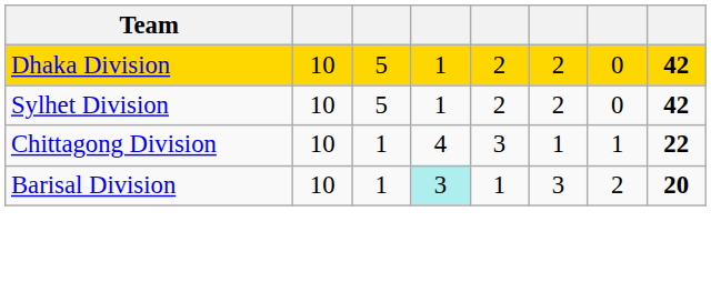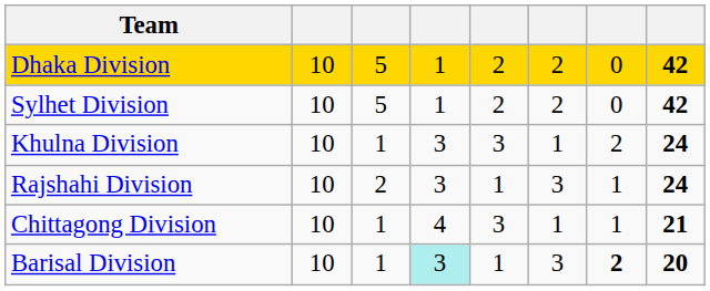+ row: Khulna Division | 10 | 1 | 3 | 3 | 1 | 2 | 24
+ row: Rajshahi Division | 10 | 2 | 3 | 1 | 3 | 1 | 24
Chittagong Division | column 8: 22 -> 21
Barisal Division | column 7: normal -> bold
